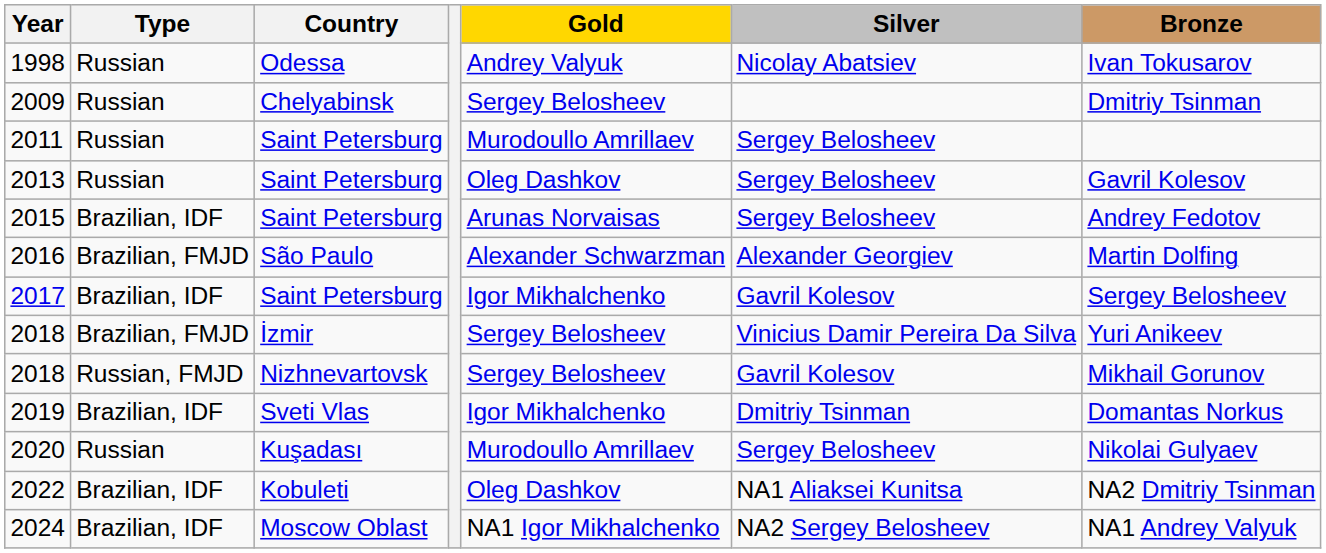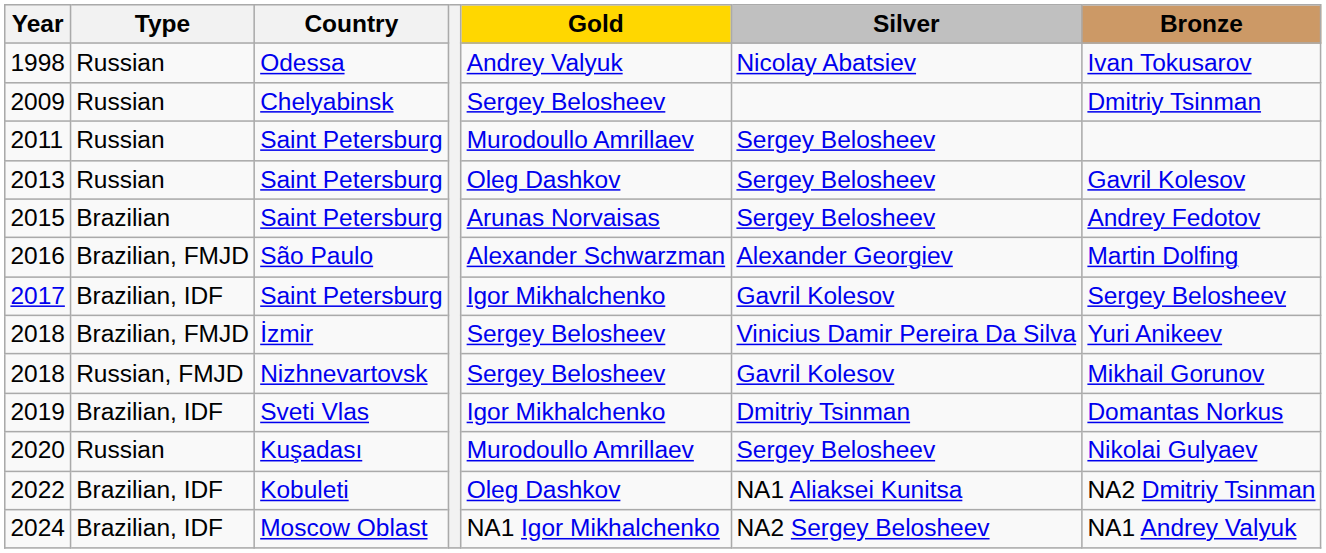2015 | Type: Brazilian, IDF -> Brazilian
